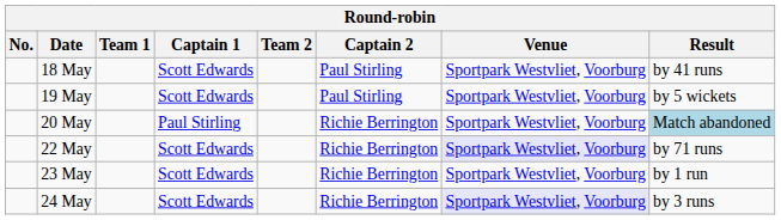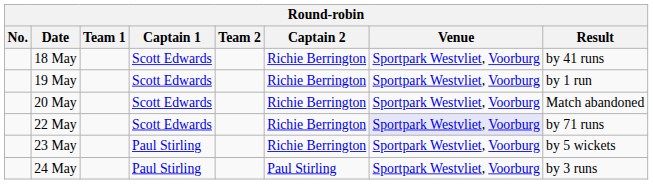18 May | Captain 2: Paul Stirling -> Richie Berrington
19 May | Captain 2: Paul Stirling -> Richie Berrington
19 May | Result: by 5 wickets -> by 1 run
20 May | Captain 1: Paul Stirling -> Scott Edwards
20 May | Result: lightblue background -> no background
23 May | Captain 1: Scott Edwards -> Paul Stirling
23 May | Result: by 1 run -> by 5 wickets
24 May | Captain 1: Scott Edwards -> Paul Stirling
24 May | Captain 2: Richie Berrington -> Paul Stirling
24 May | Venue: lavender background -> no background
